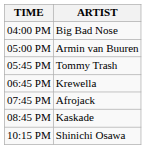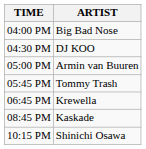+ row: 04:30 PM | DJ KOO
- row: 07:45 PM | Afrojack
